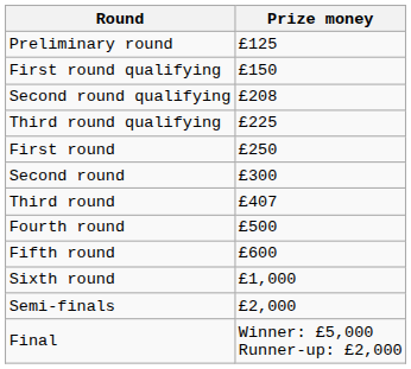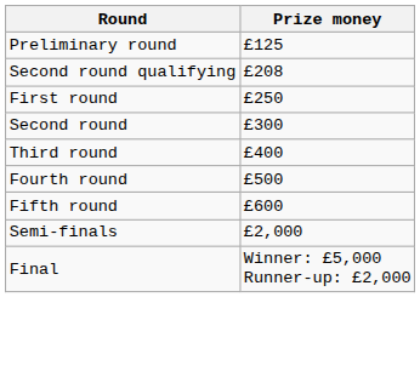- row: First round qualifying | £150
- row: Third round qualifying | £225
Third round | Prize money: £407 -> £400
- row: Sixth round | £1,000
